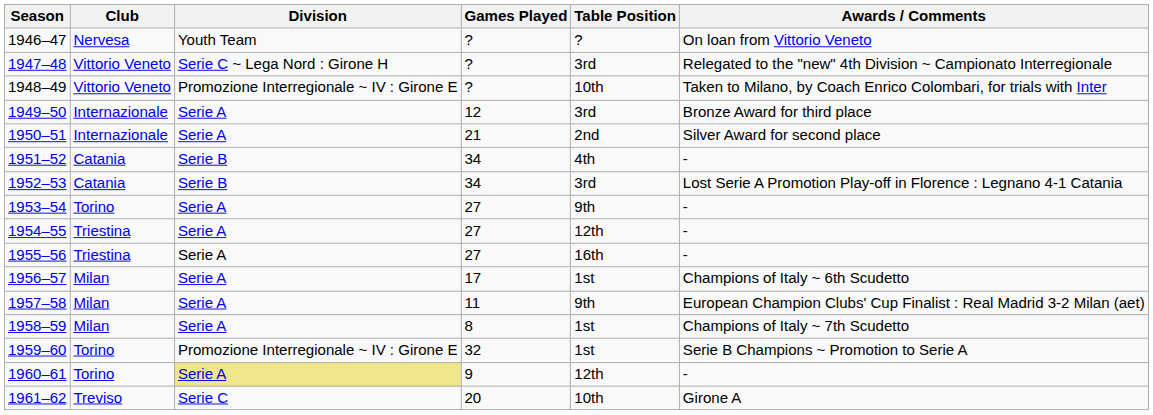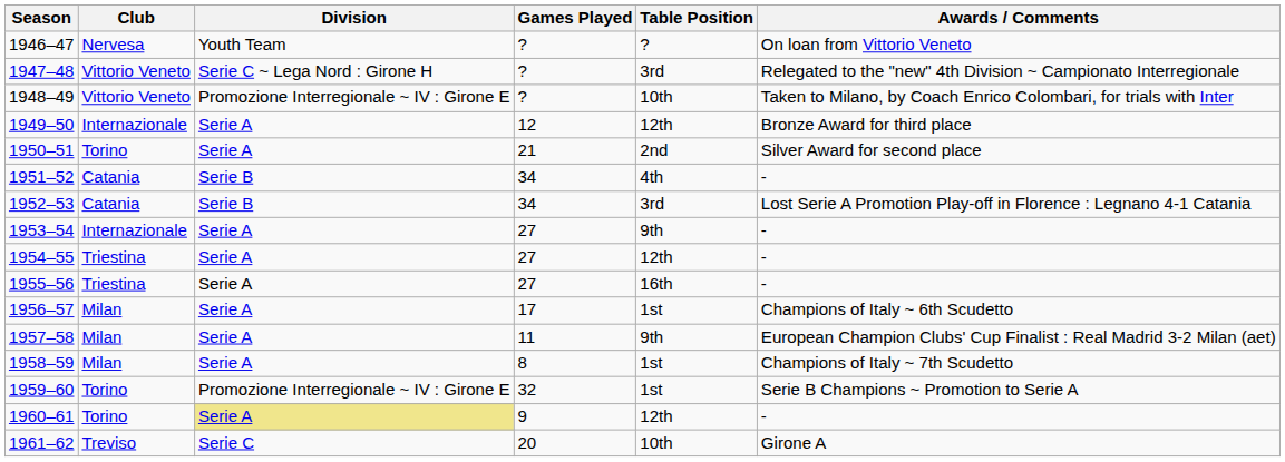1949–50 | Table Position: 3rd -> 12th
1950–51 | Club: Internazionale -> Torino
1953–54 | Club: Torino -> Internazionale
